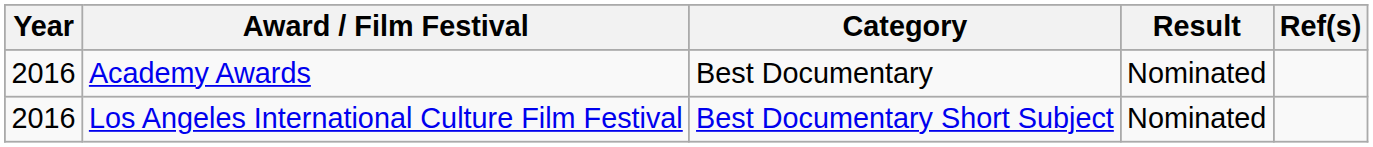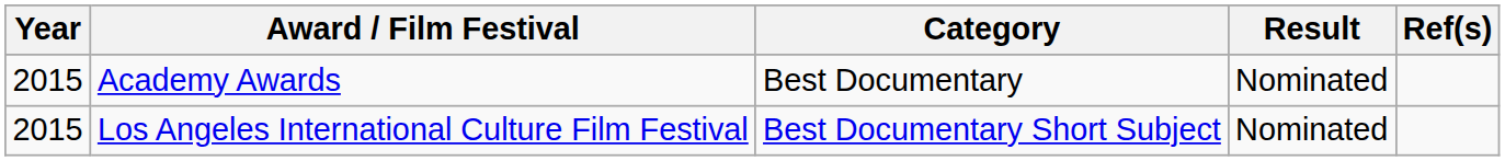Academy Awards | Year: 2016 -> 2015
Los Angeles International Culture Film Festival | Year: 2016 -> 2015
